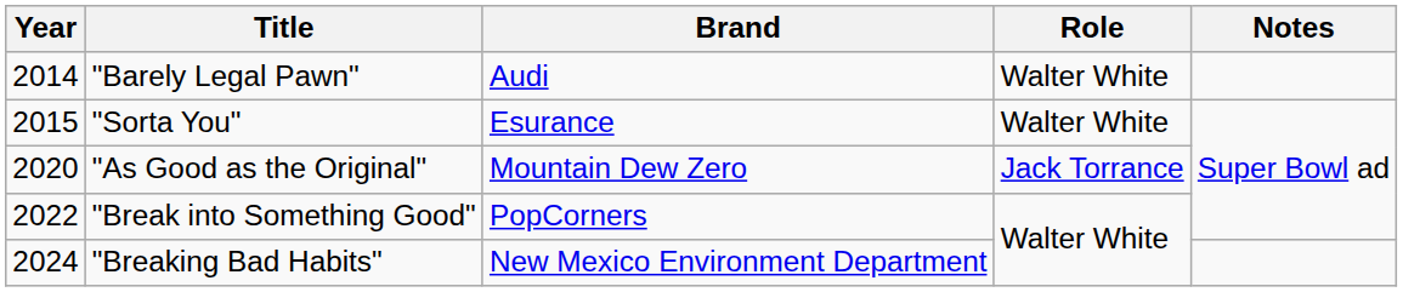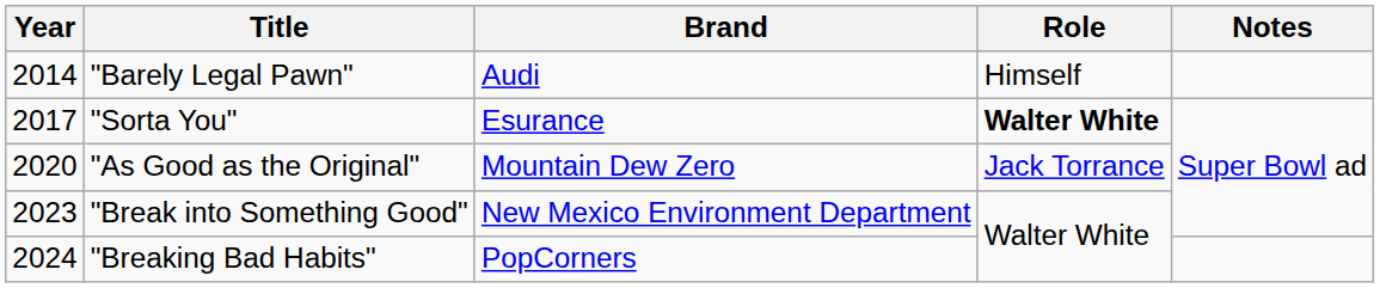"Barely Legal Pawn" | Role: Walter White -> Himself
"Sorta You" | Year: 2015 -> 2017
"Sorta You" | Role: normal -> bold
"Break into Something Good" | Year: 2022 -> 2023
"Break into Something Good" | Brand: PopCorners -> New Mexico Environment Department
"Breaking Bad Habits" | Brand: New Mexico Environment Department -> PopCorners
